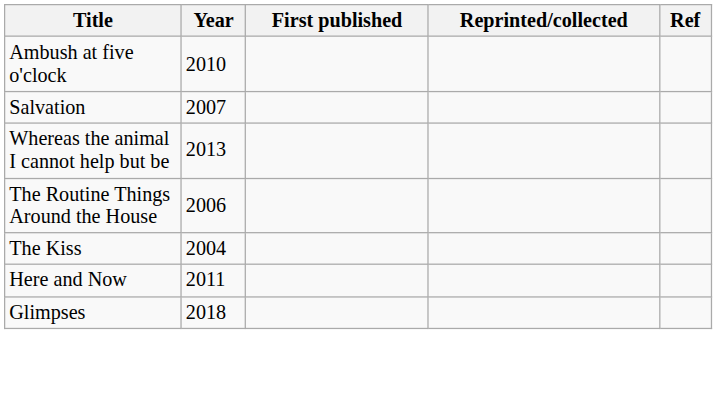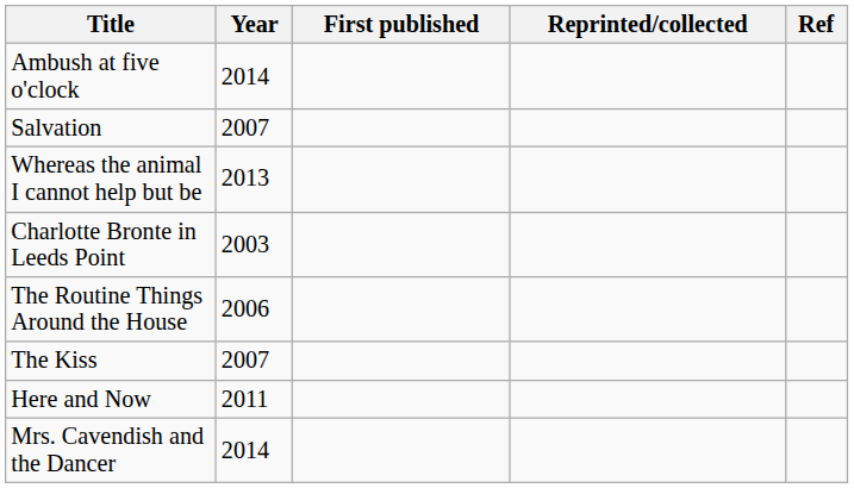Ambush at five o'clock | Year: 2010 -> 2014
+ row: Charlotte Bronte in Leeds Point | 2003
The Kiss | Year: 2004 -> 2007
+ row: Mrs. Cavendish and the Dancer | 2014
- row: Glimpses | 2018
